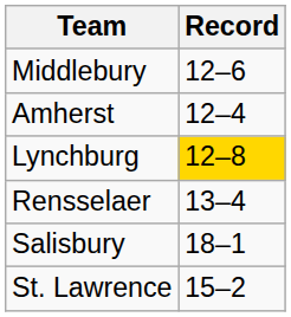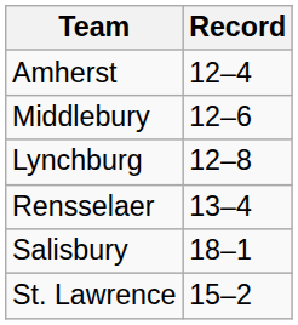rows swapped: Amherst <-> Middlebury
Lynchburg | Record: gold background -> no background
